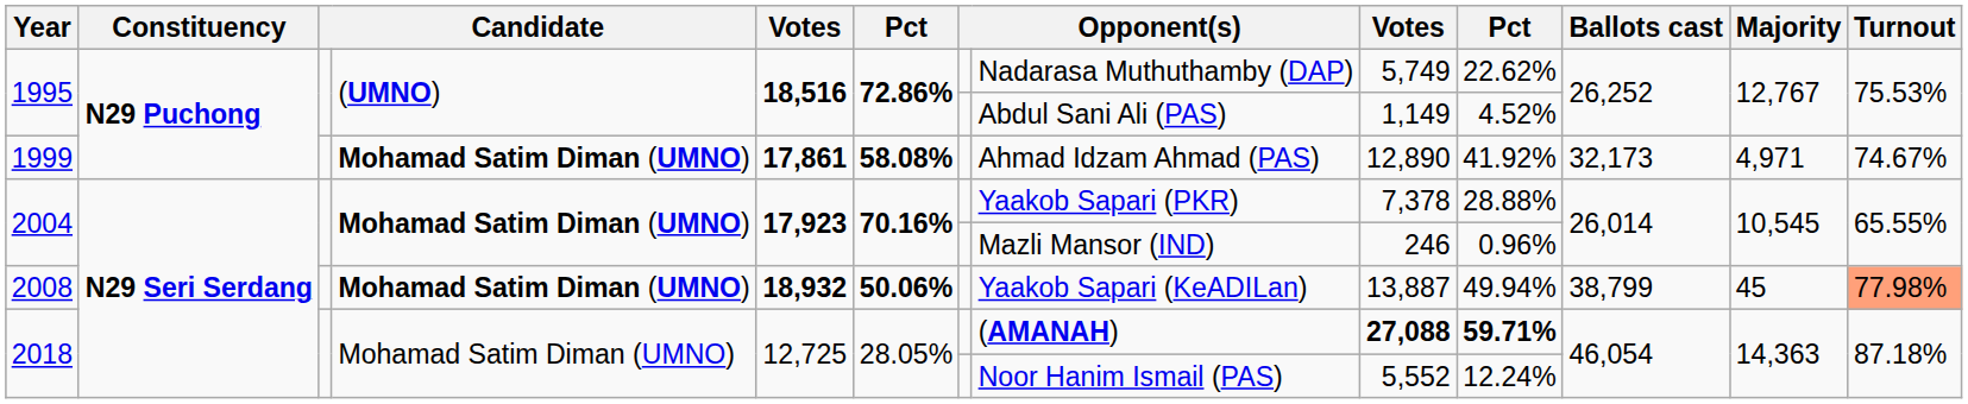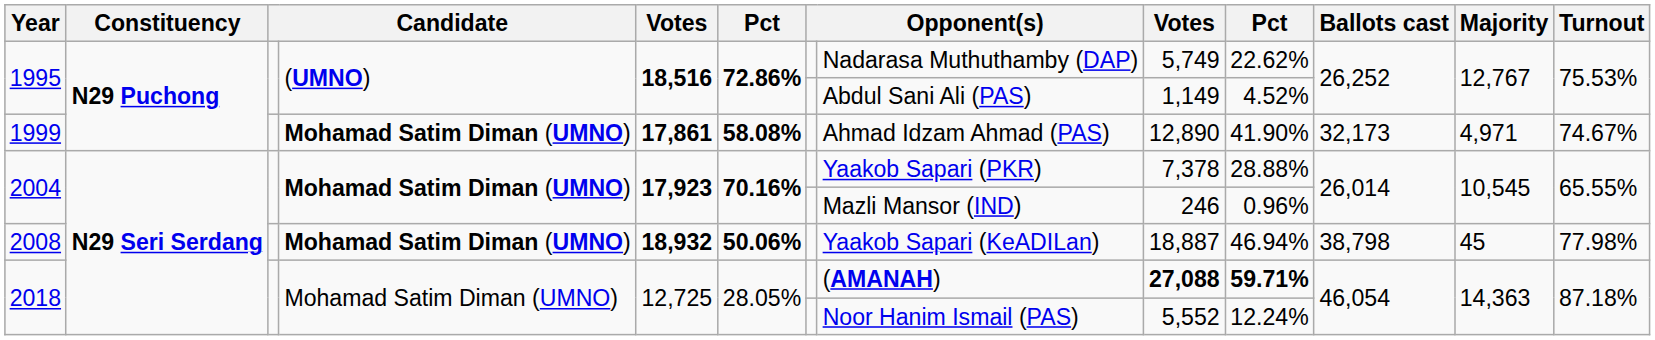1999 | column 10: 41.92% -> 41.90%
2008 | column 9: 13,887 -> 18,887
2008 | column 10: 49.94% -> 46.94%
2008 | Ballots cast: 38,799 -> 38,798
2008 | Turnout: lightsalmon background -> no background
